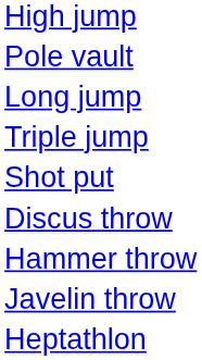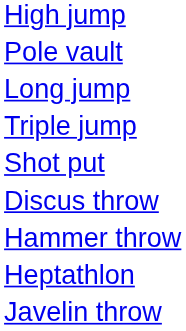rows swapped: Javelin throw <-> Heptathlon
